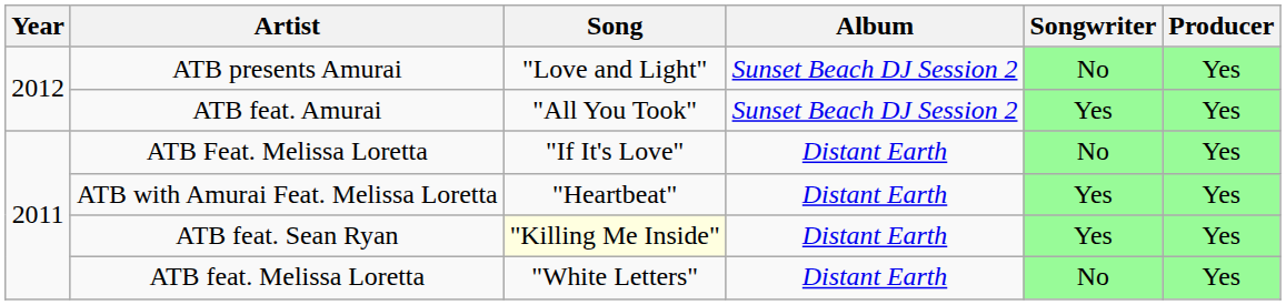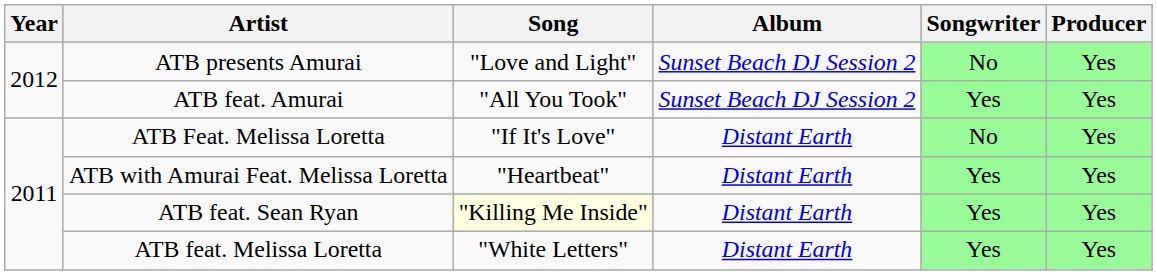ATB feat. Melissa Loretta | Songwriter: No -> Yes
